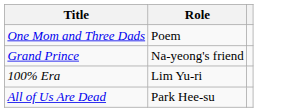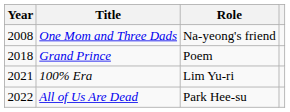+ column: Year | 2008 | 2018 | 2021 | 2022
One Mom and Three Dads | Role: Poem -> Na-yeong's friend
Grand Prince | Role: Na-yeong's friend -> Poem
